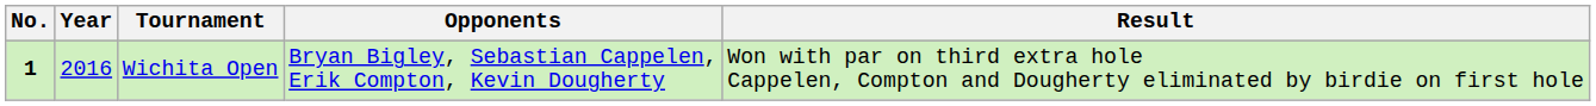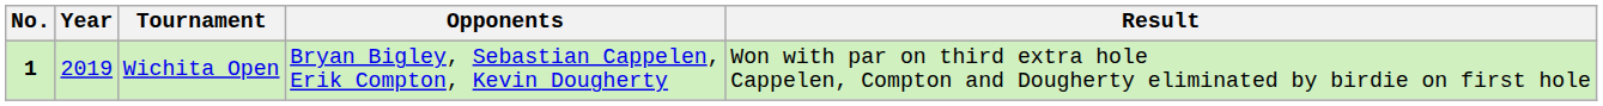Wichita Open | Year: 2016 -> 2019
